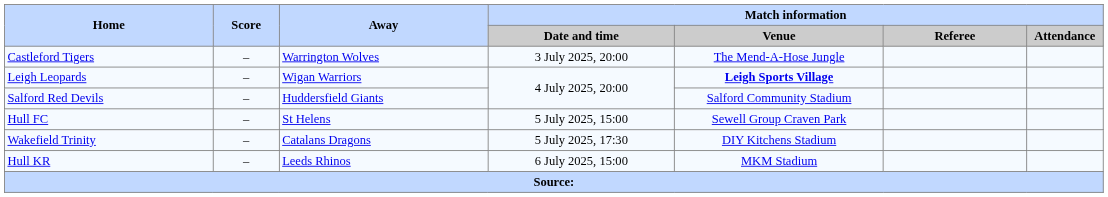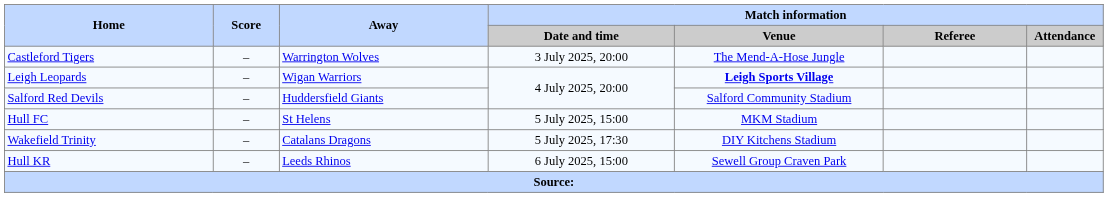Hull FC | Match information / Venue: Sewell Group Craven Park -> MKM Stadium
Hull KR | Match information / Venue: MKM Stadium -> Sewell Group Craven Park
